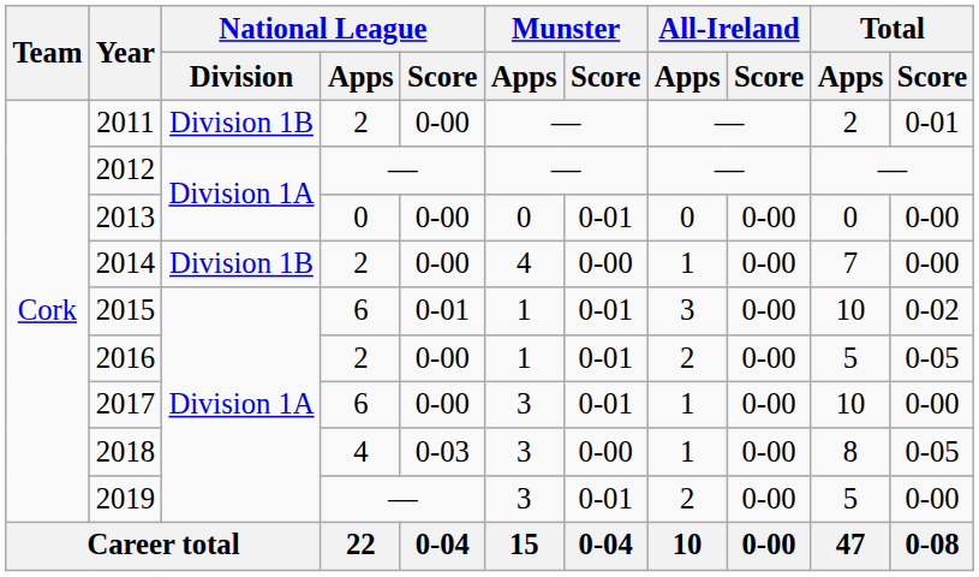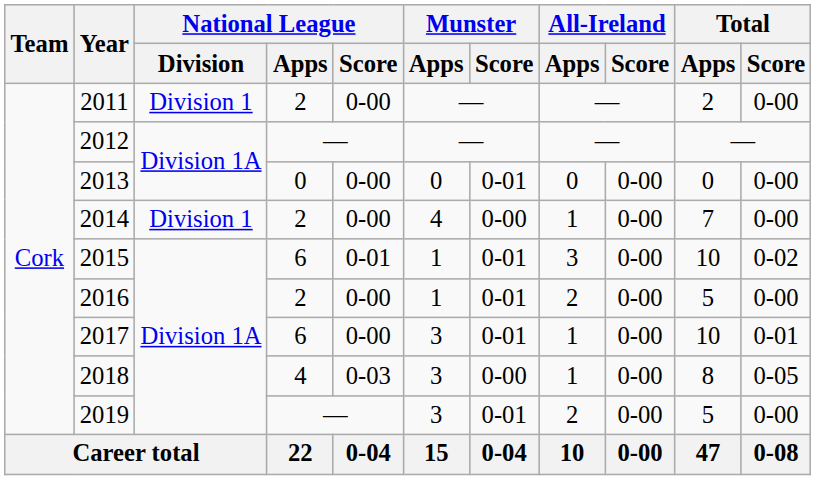2011 | National League / Division: Division 1B -> Division 1
2011 | Total / Score: 0-01 -> 0-00
2014 | National League / Division: Division 1B -> Division 1
2016 | Total / Score: 0-05 -> 0-00
2017 | Total / Score: 0-00 -> 0-01
